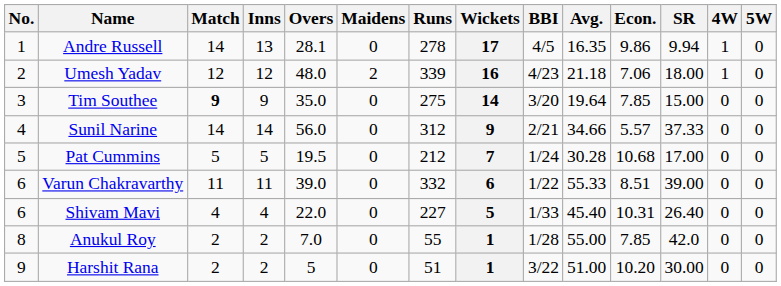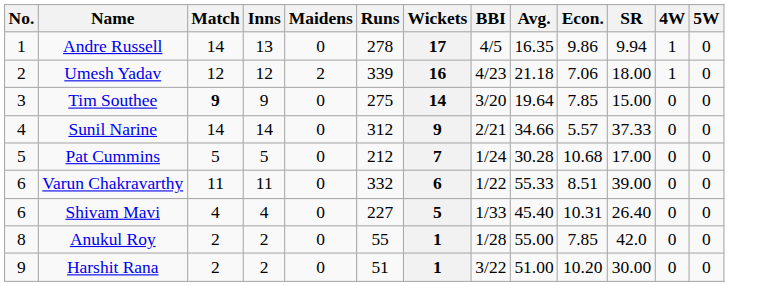- column: Overs | 28.1 | 48.0 | 35.0 | 56.0 | 19.5 | 39.0 | 22.0 | 7.0 | 5
